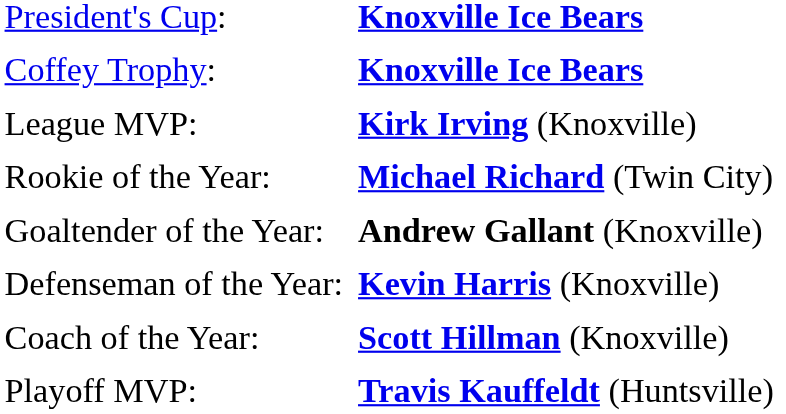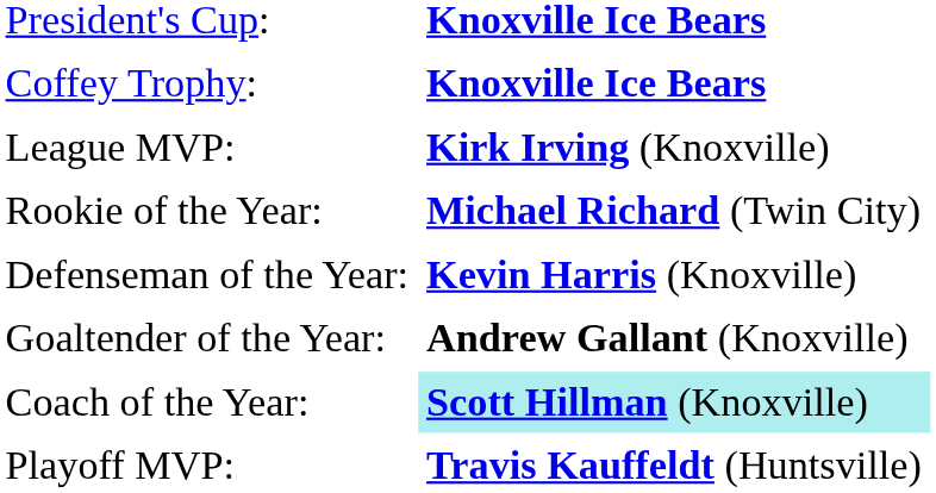rows swapped: Defenseman of the Year: <-> Goaltender of the Year:
Coach of the Year: | column 2: no background -> paleturquoise background
